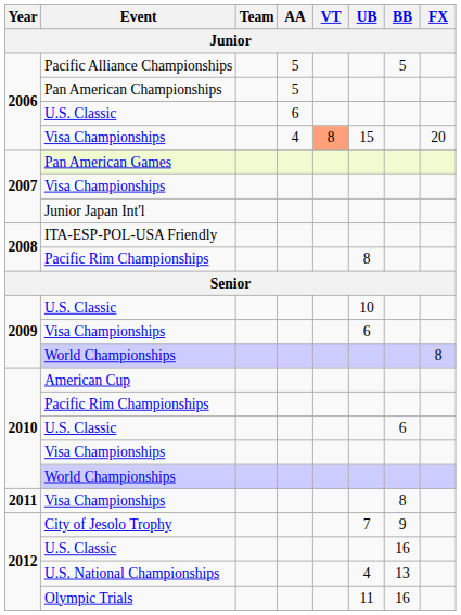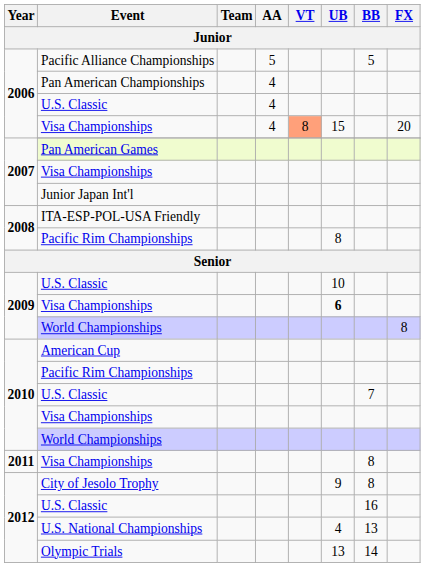Pan American Championships | AA: 5 -> 4
2006 / U.S. Classic | AA: 6 -> 4
2009 / Visa Championships | UB: normal -> bold
2010 / U.S. Classic | BB: 6 -> 7
City of Jesolo Trophy | UB: 7 -> 9
City of Jesolo Trophy | BB: 9 -> 8
Olympic Trials | UB: 11 -> 13
Olympic Trials | BB: 16 -> 14
